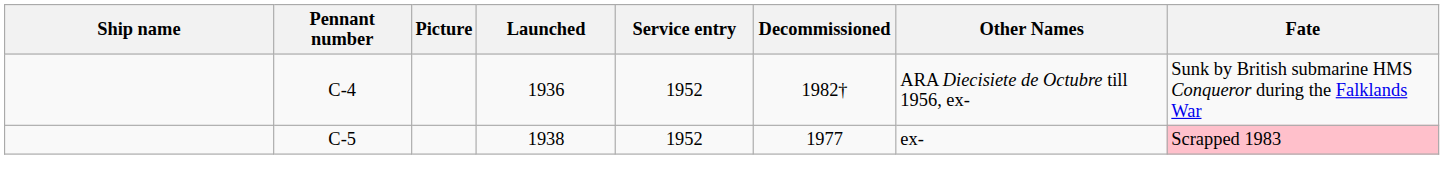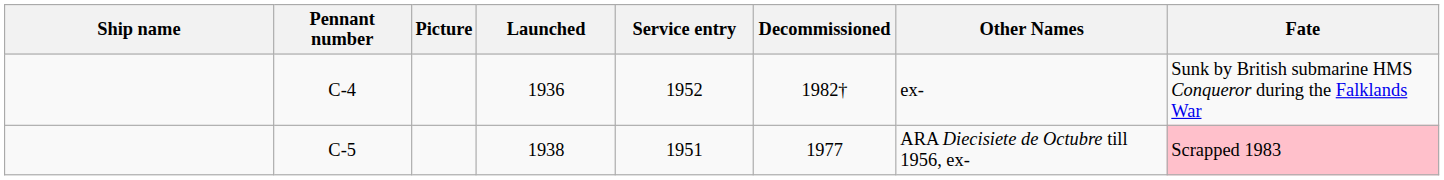C-4 | Other Names: ARA Diecisiete de Octubre till 1956, ex- -> ex-
C-5 | Service entry: 1952 -> 1951
C-5 | Other Names: ex- -> ARA Diecisiete de Octubre till 1956, ex-
